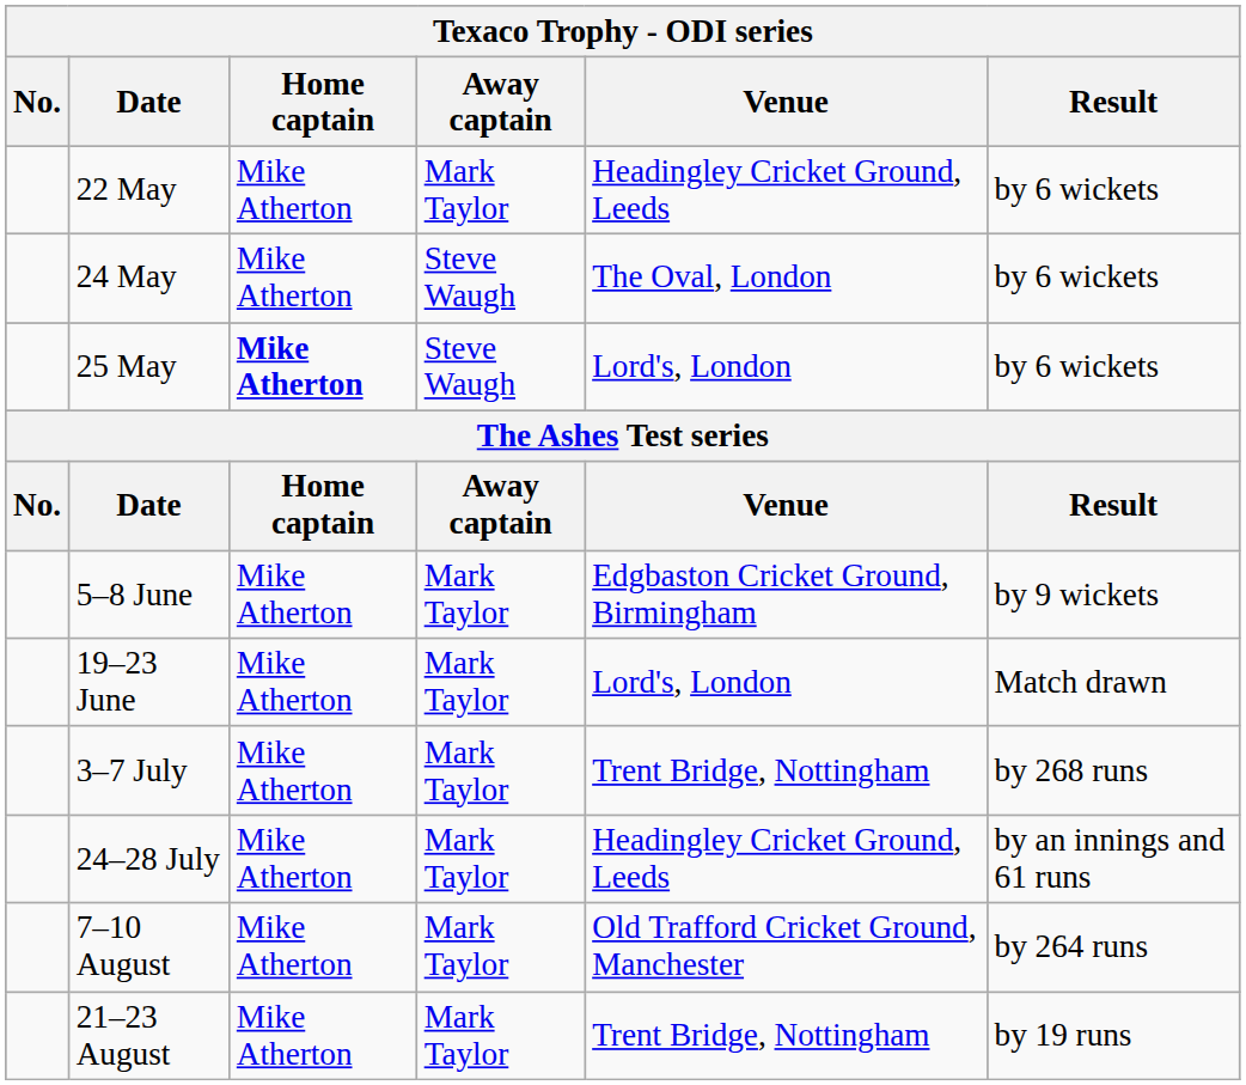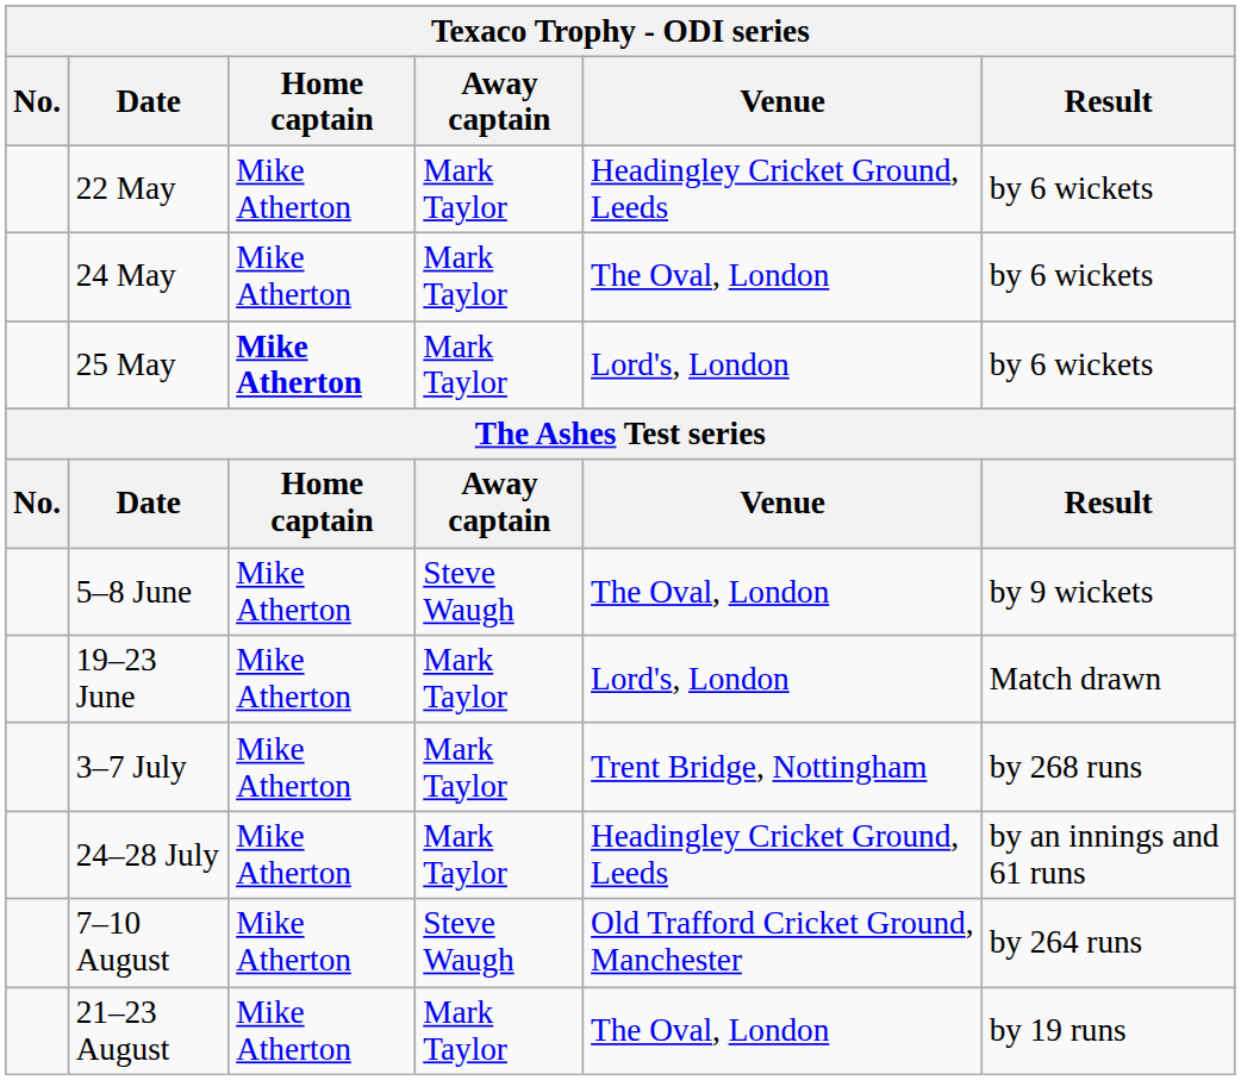24 May | Away captain: Steve Waugh -> Mark Taylor
25 May | Away captain: Steve Waugh -> Mark Taylor
5–8 June | Away captain: Mark Taylor -> Steve Waugh
5–8 June | Venue: Edgbaston Cricket Ground, Birmingham -> The Oval, London
7–10 August | Away captain: Mark Taylor -> Steve Waugh
21–23 August | Venue: Trent Bridge, Nottingham -> The Oval, London
